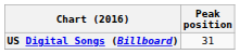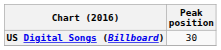US Digital Songs (Billboard) | Peak position: 31 -> 30
